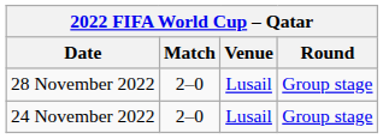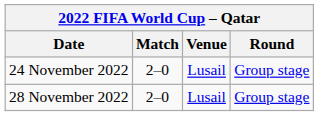rows swapped: 24 November 2022 <-> 28 November 2022
